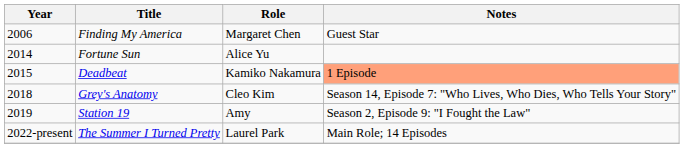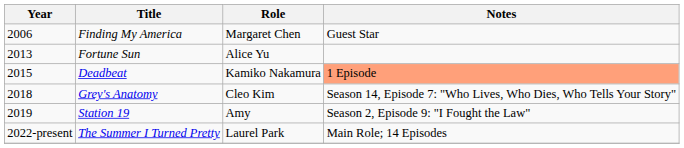Fortune Sun | Year: 2014 -> 2013
